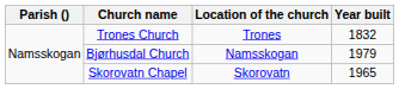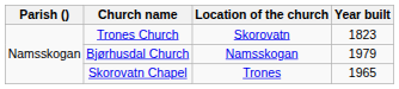Trones Church | Location of the church: Trones -> Skorovatn
Trones Church | Year built: 1832 -> 1823
Skorovatn Chapel | Location of the church: Skorovatn -> Trones
